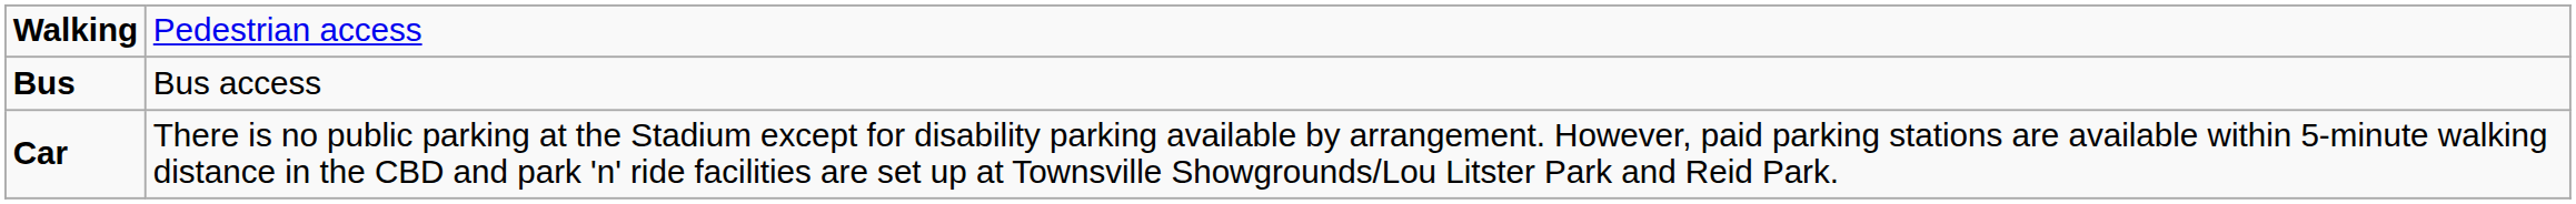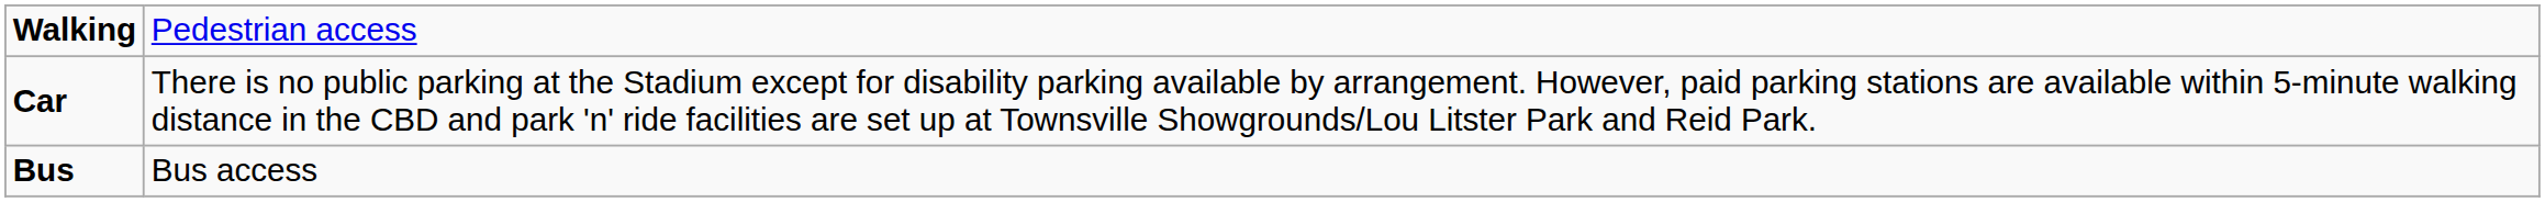rows swapped: Bus <-> Car
